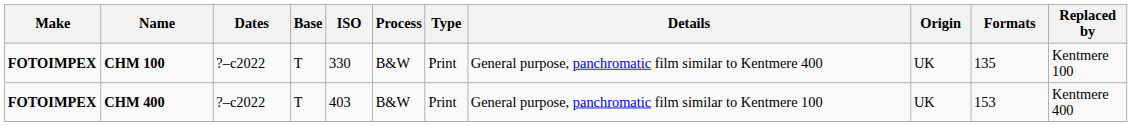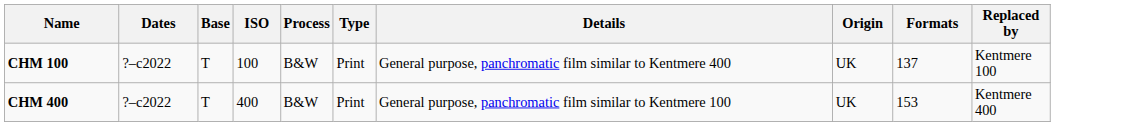- column: Make | FOTOIMPEX | FOTOIMPEX
CHM 100 | ISO: 330 -> 100
CHM 100 | Formats: 135 -> 137
CHM 400 | ISO: 403 -> 400
